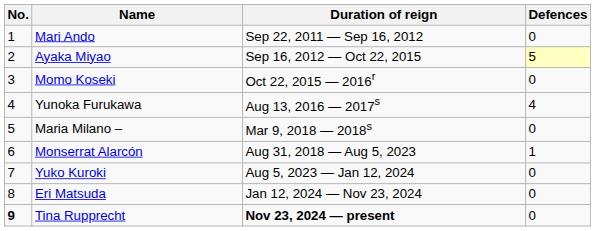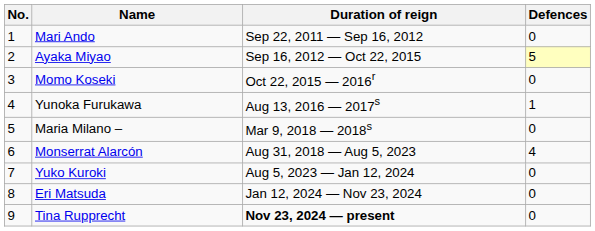Yunoka Furukawa | Defences: 4 -> 1
Monserrat Alarcón | Defences: 1 -> 4
Tina Rupprecht | No.: bold -> normal
